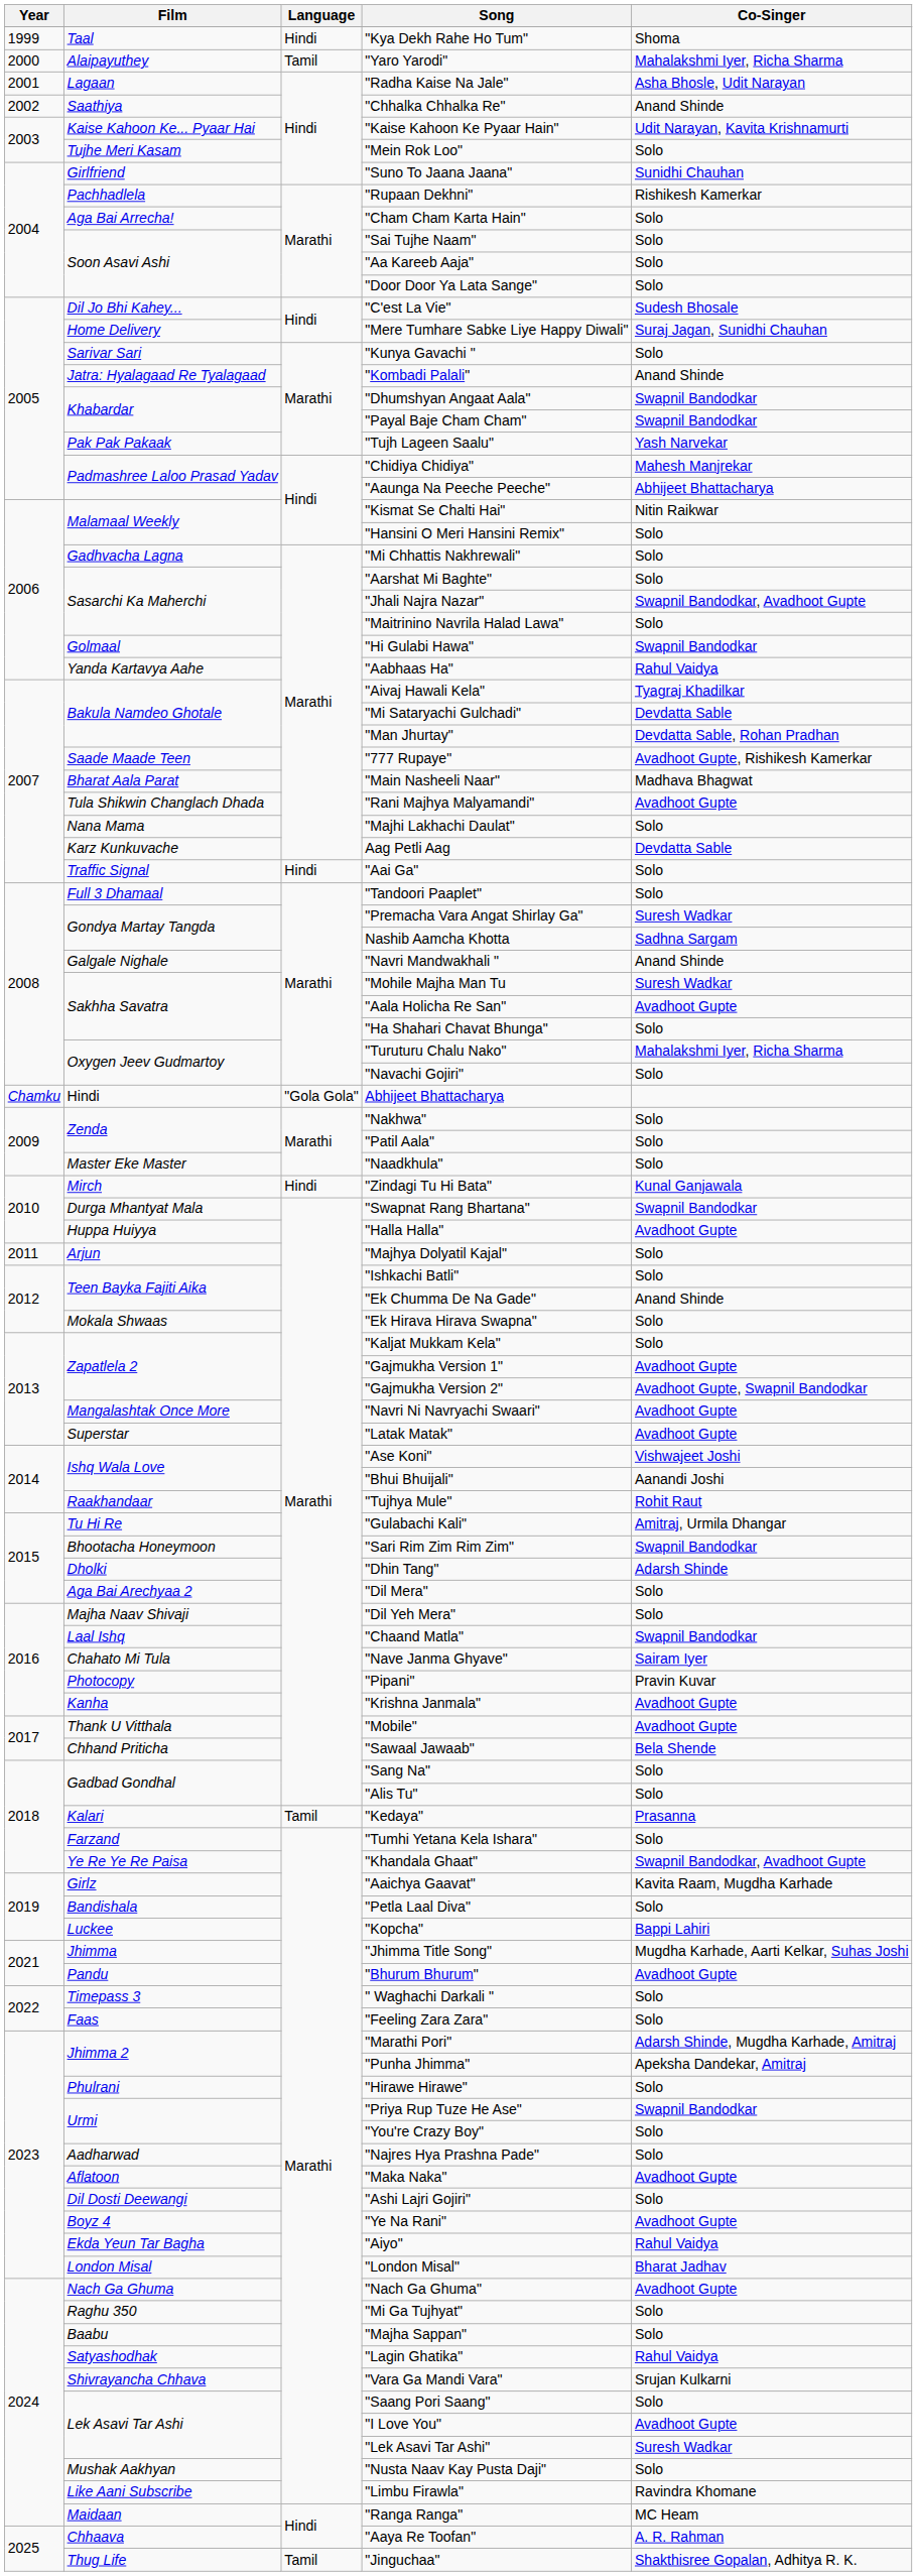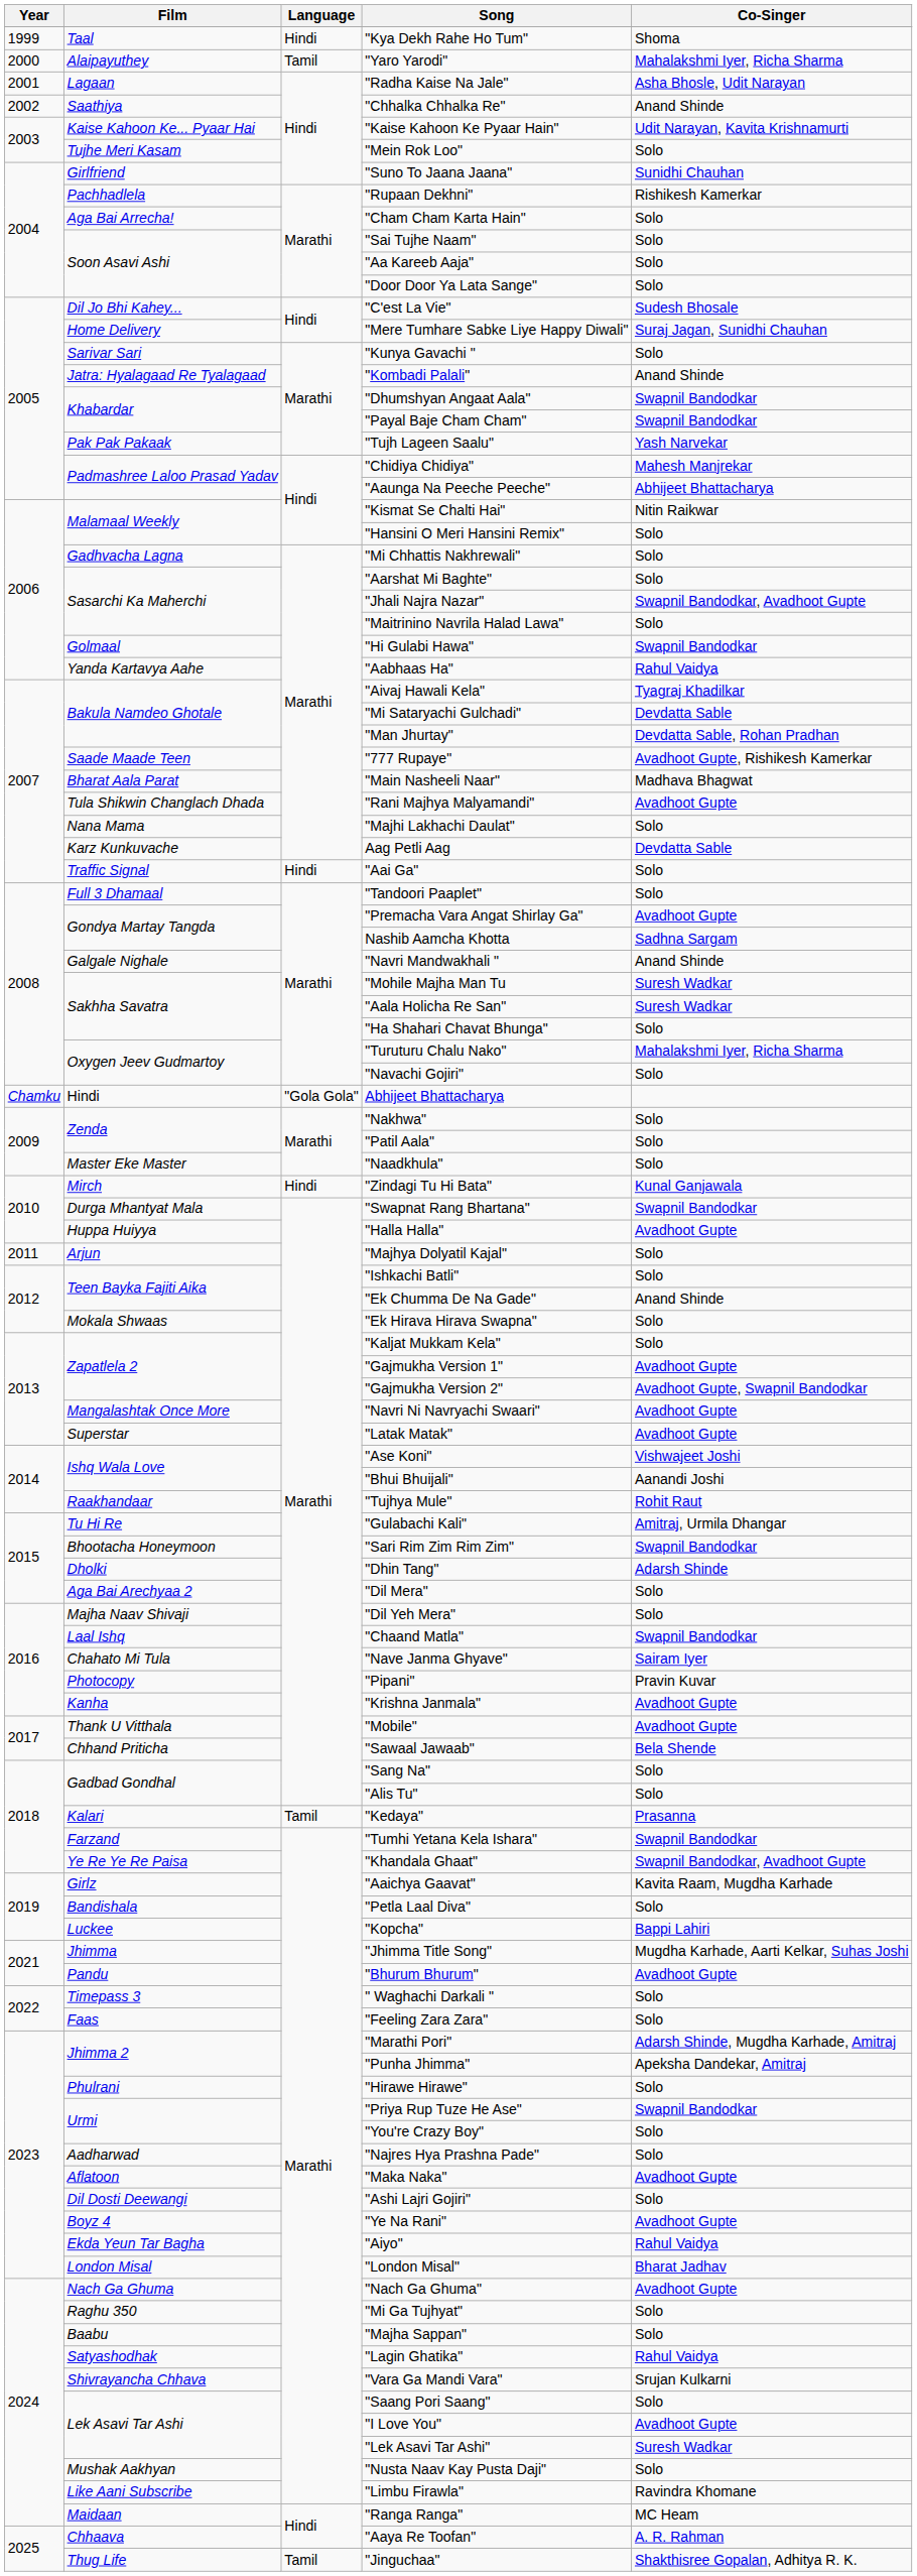"Premacha Vara Angat Shirlay Ga" | Co-Singer: Suresh Wadkar -> Avadhoot Gupte
"Aala Holicha Re San" | Co-Singer: Avadhoot Gupte -> Suresh Wadkar
"Tumhi Yetana Kela Ishara" | Co-Singer: Solo -> Swapnil Bandodkar
